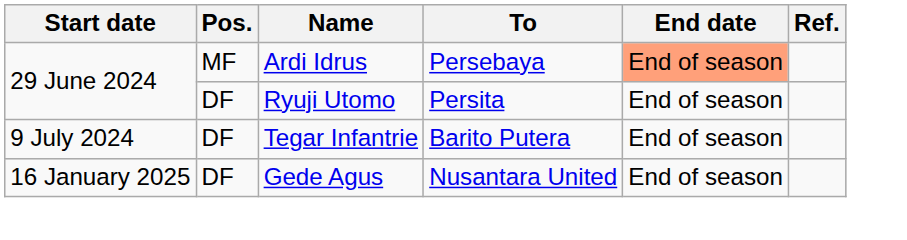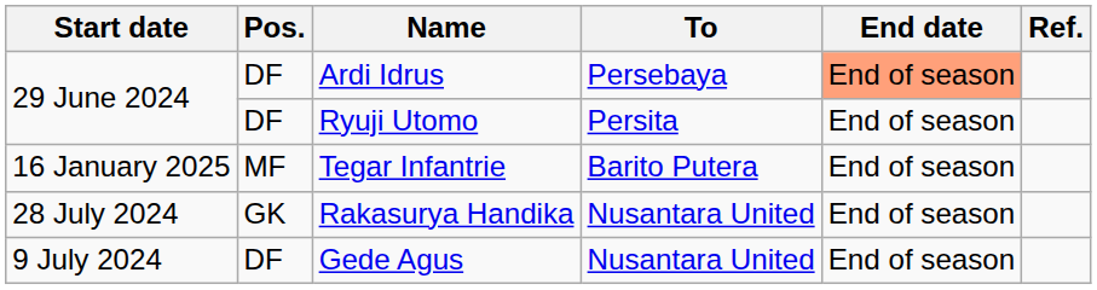Ardi Idrus | Pos.: MF -> DF
Tegar Infantrie | Start date: 9 July 2024 -> 16 January 2025
Tegar Infantrie | Pos.: DF -> MF
+ row: 28 July 2024 | GK | Rakasurya Handika | Nusantara United | End of season
Gede Agus | Start date: 16 January 2025 -> 9 July 2024
